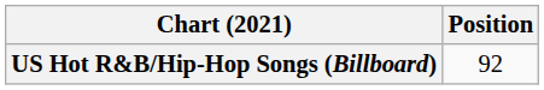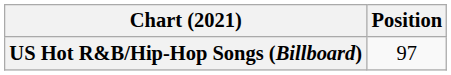US Hot R&B/Hip-Hop Songs (Billboard) | Position: 92 -> 97
